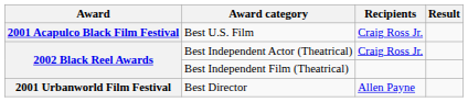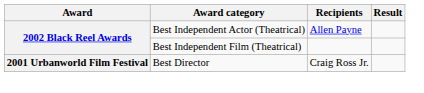- row: 2001 Acapulco Black Film Festival | Best U.S. Film | Craig Ross Jr.
Best Independent Actor (Theatrical) | Recipients: Craig Ross Jr. -> Allen Payne
Best Director | Recipients: Allen Payne -> Craig Ross Jr.
